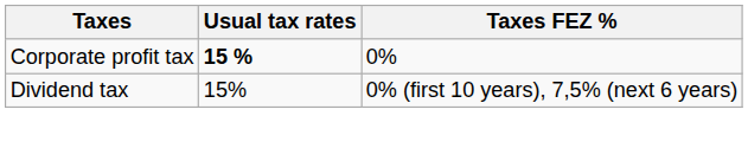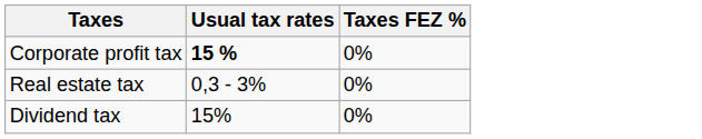+ row: Real estate tax | 0,3 - 3% | 0%
Dividend tax | Taxes FEZ %: 0% (first 10 years), 7,5% (next 6 years) -> 0%
